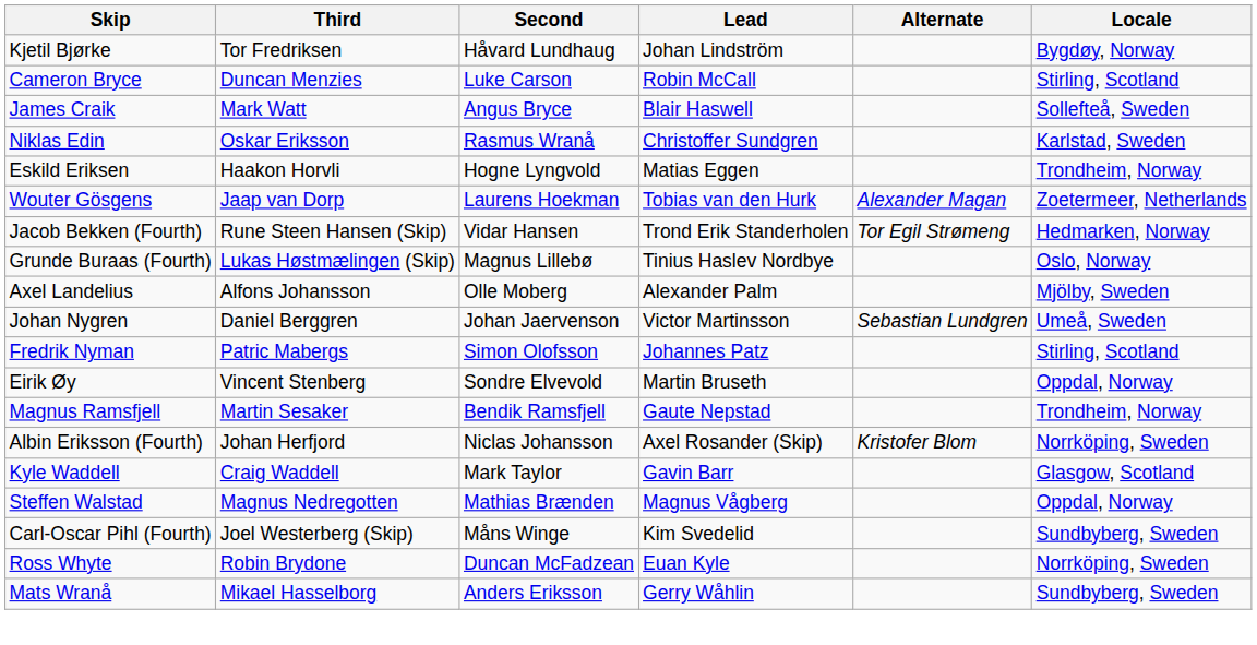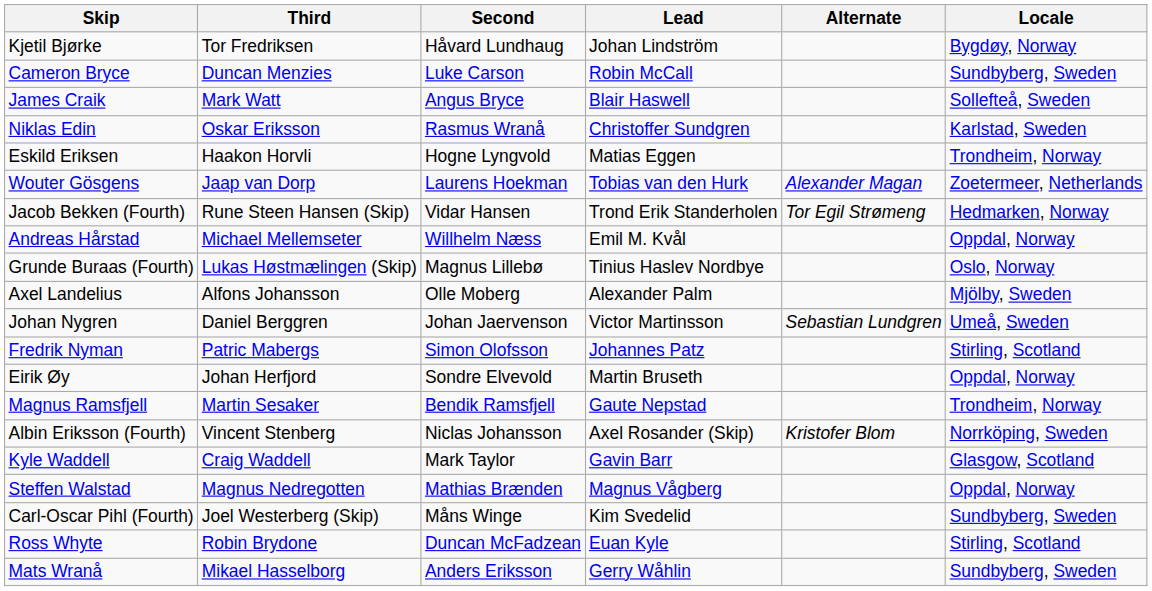Cameron Bryce | Locale: Stirling, Scotland -> Sundbyberg, Sweden
+ row: Andreas Hårstad | Michael Mellemseter | Willhelm Næss | Emil M. Kvål | Oppdal, Norway
Eirik Øy | Third: Vincent Stenberg -> Johan Herfjord
Albin Eriksson (Fourth) | Third: Johan Herfjord -> Vincent Stenberg
Ross Whyte | Locale: Norrköping, Sweden -> Stirling, Scotland
